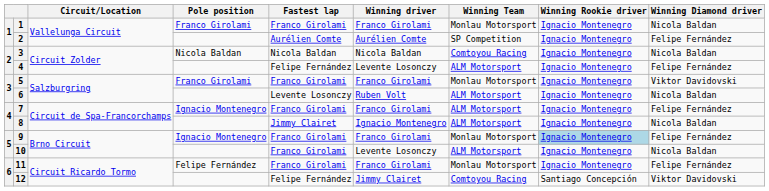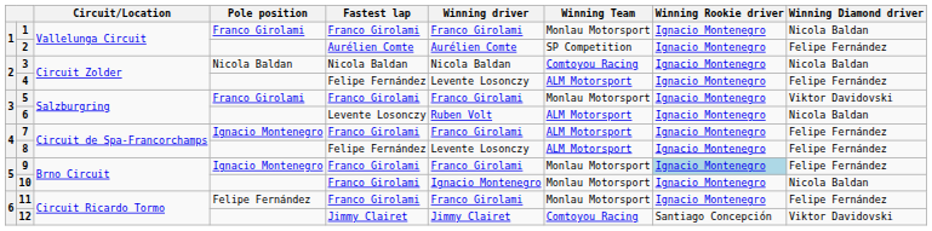8 | Fastest lap: Jimmy Clairet -> Felipe Fernández
8 | Winning driver: Ignacio Montenegro -> Levente Losonczy
8 | Winning Diamond driver: Nicola Baldan -> Felipe Fernández
10 | Winning driver: Levente Losonczy -> Ignacio Montenegro
10 | Winning Team: ALM Motorsport -> Monlau Motorsport
12 | Fastest lap: Felipe Fernández -> Jimmy Clairet
